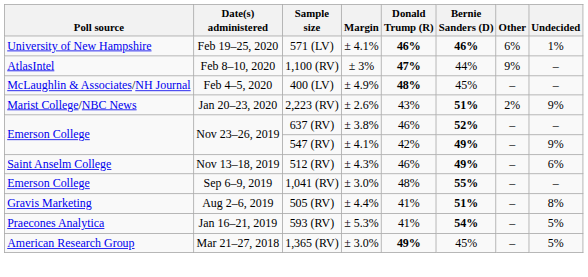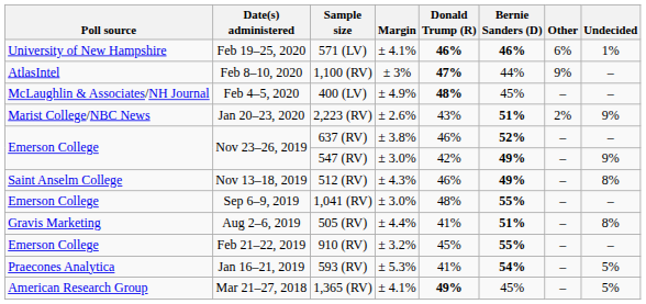547 (RV) | Margin: ± 4.1% -> ± 3.0%
512 (RV) | Undecided: 6% -> 8%
+ row: Emerson College | Feb 21–22, 2019 | 910 (RV) | ± 3.2% | 45% | 55% | – | –
1,365 (RV) | Margin: ± 3.0% -> ± 4.1%
